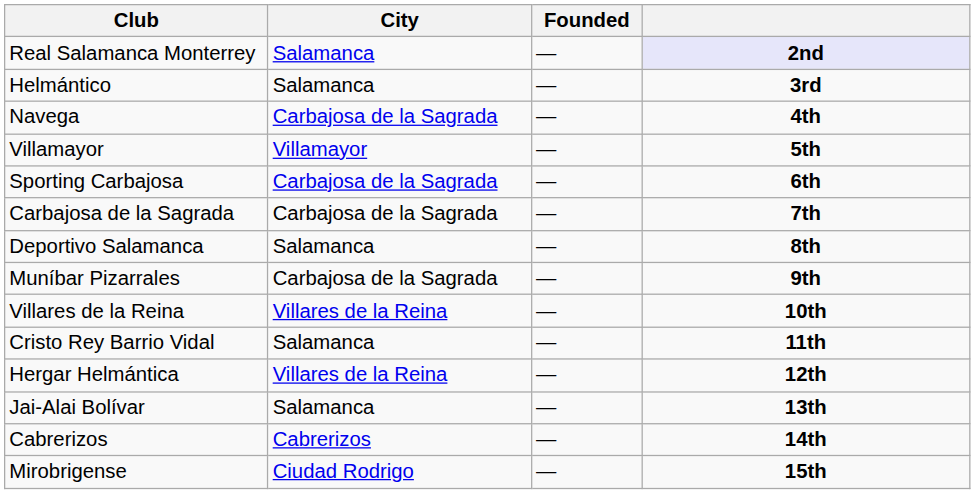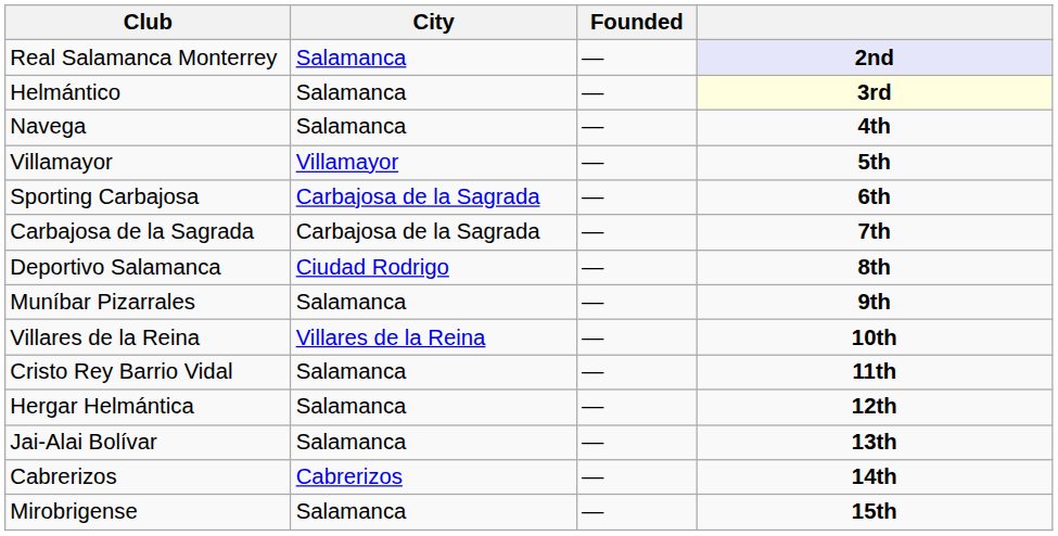Helmántico | column 4: no background -> lightyellow background
Navega | City: Carbajosa de la Sagrada -> Salamanca
Deportivo Salamanca | City: Salamanca -> Ciudad Rodrigo
Muníbar Pizarrales | City: Carbajosa de la Sagrada -> Salamanca
Hergar Helmántica | City: Villares de la Reina -> Salamanca
Mirobrigense | City: Ciudad Rodrigo -> Salamanca
